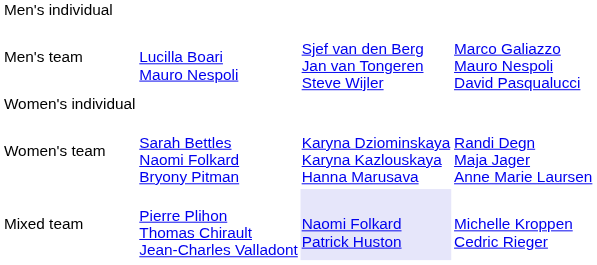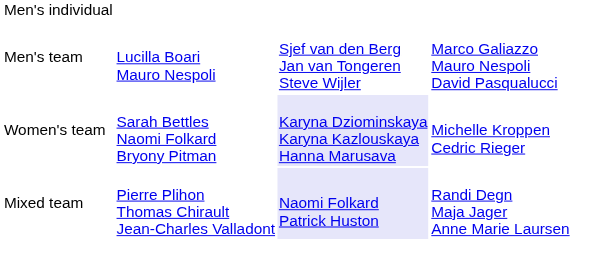- row: Women's individual
Women's team | column 3: no background -> lavender background
Women's team | column 4: Randi Degn Maja Jager Anne Marie Laursen -> Michelle Kroppen Cedric Rieger
Mixed team | column 4: Michelle Kroppen Cedric Rieger -> Randi Degn Maja Jager Anne Marie Laursen
